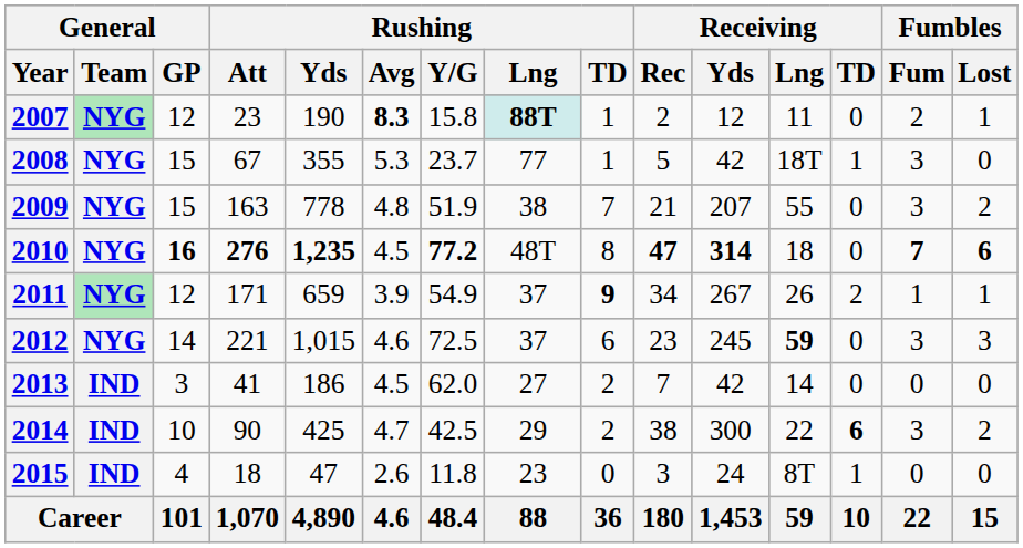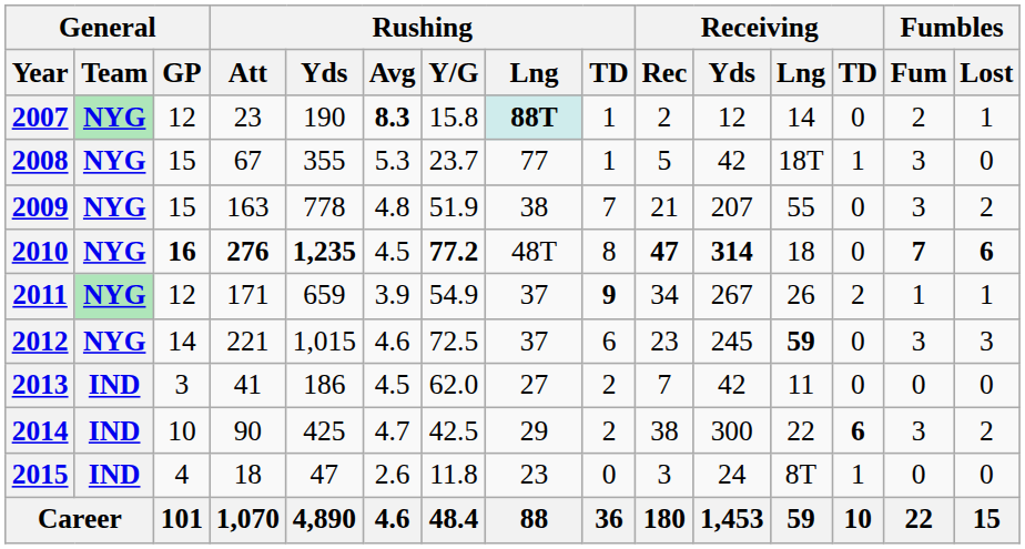2007 | Receiving / Lng: 11 -> 14
2013 | Receiving / Lng: 14 -> 11
